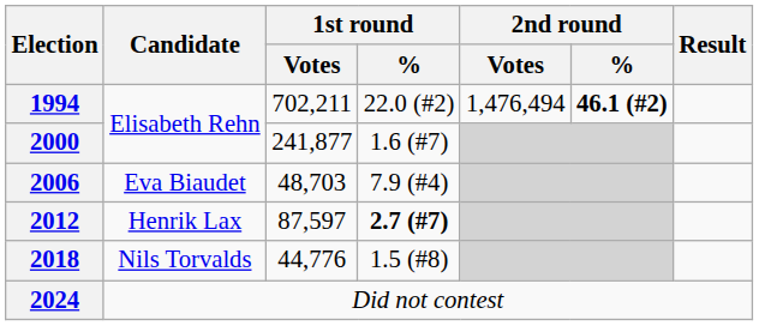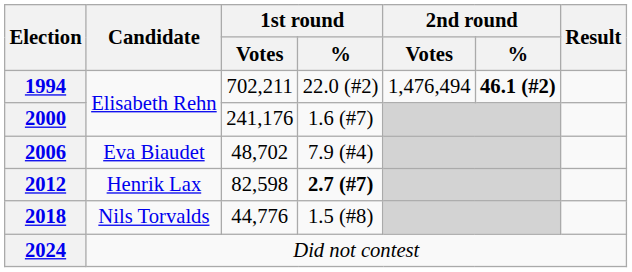2000 | 1st round / Votes: 241,877 -> 241,176
2006 | 1st round / Votes: 48,703 -> 48,702
2012 | 1st round / Votes: 87,597 -> 82,598
